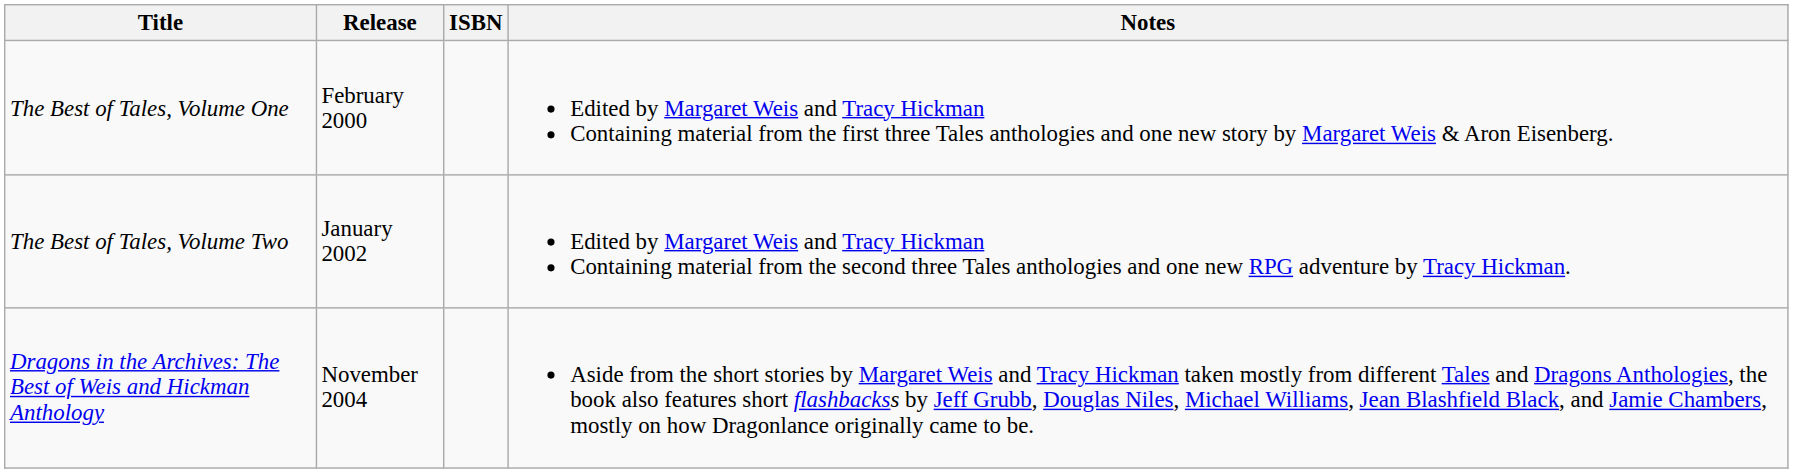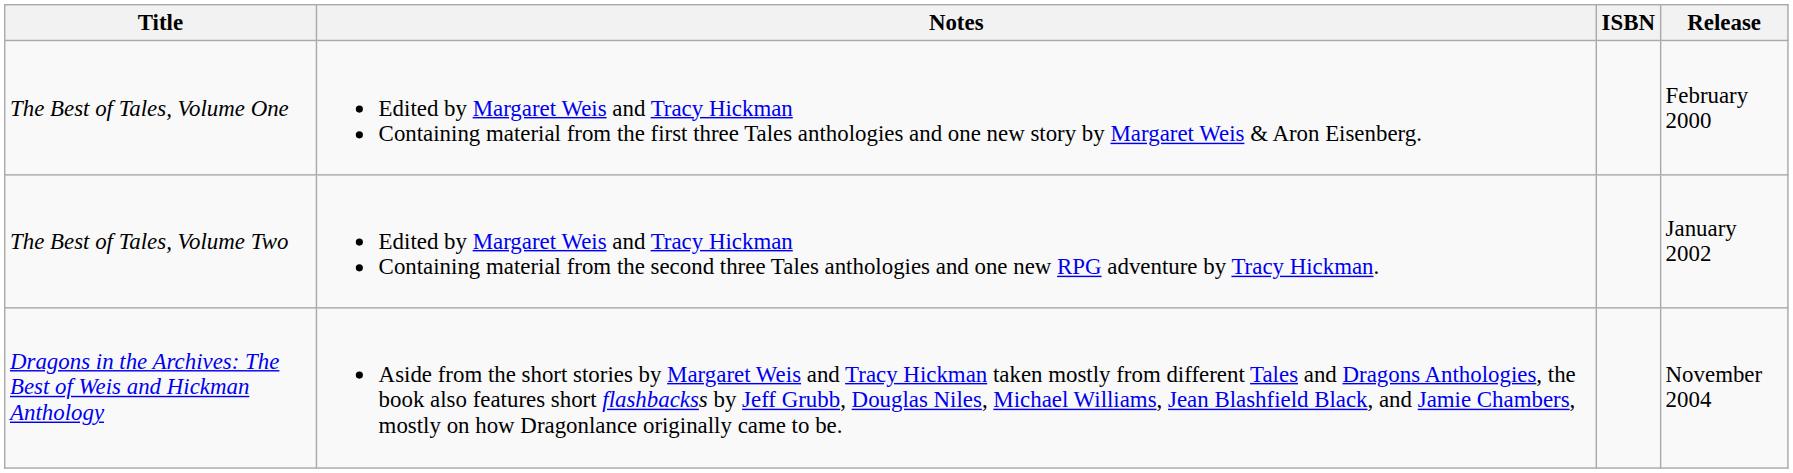columns swapped: Release <-> Notes
